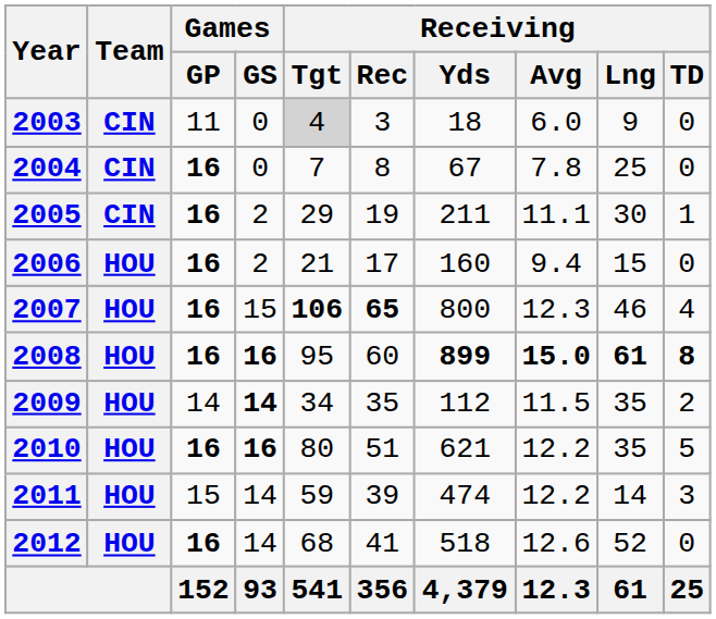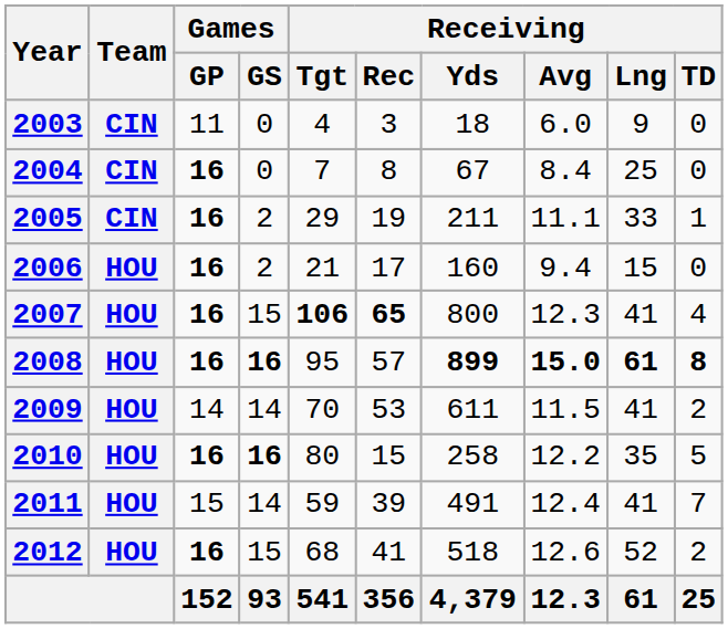2003 | Receiving / Tgt: lightgrey background -> no background
2004 | Receiving / Avg: 7.8 -> 8.4
2005 | Receiving / Lng: 30 -> 33
2007 | Receiving / Lng: 46 -> 41
2008 | Receiving / Rec: 60 -> 57
2009 | Games / GS: bold -> normal
2009 | Receiving / Tgt: 34 -> 70
2009 | Receiving / Rec: 35 -> 53
2009 | Receiving / Yds: 112 -> 611
2009 | Receiving / Lng: 35 -> 41
2010 | Receiving / Rec: 51 -> 15
2010 | Receiving / Yds: 621 -> 258
2011 | Receiving / Yds: 474 -> 491
2011 | Receiving / Avg: 12.2 -> 12.4
2011 | Receiving / Lng: 14 -> 41
2011 | Receiving / TD: 3 -> 7
2012 | Games / GS: 14 -> 15
2012 | Receiving / TD: 0 -> 2
